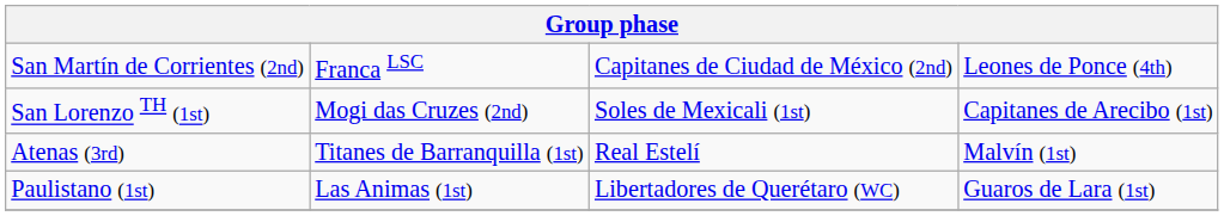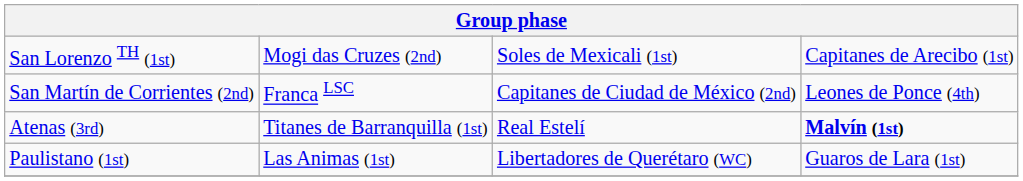rows swapped: San Lorenzo TH (1st) <-> San Martín de Corrientes (2nd)
Atenas (3rd) | column 4: normal -> bold
